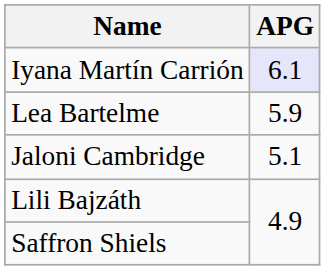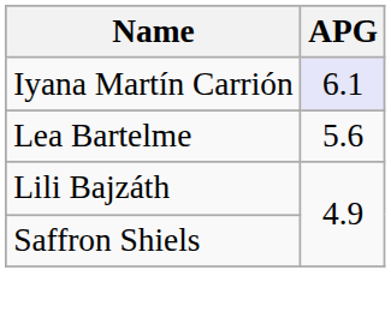Lea Bartelme | APG: 5.9 -> 5.6
- row: Jaloni Cambridge | 5.1
